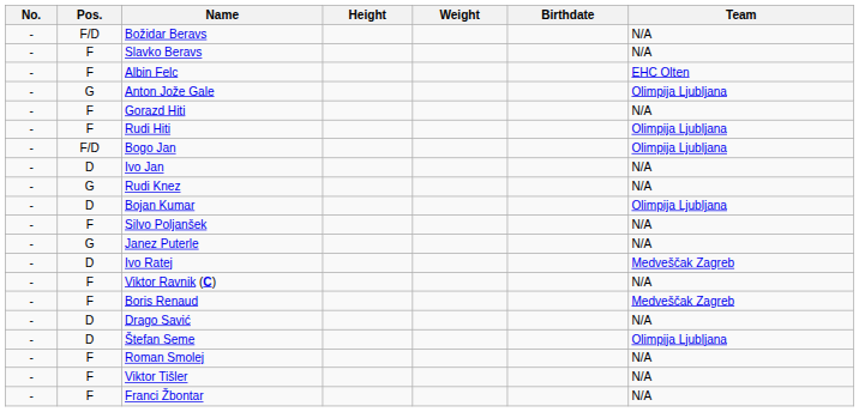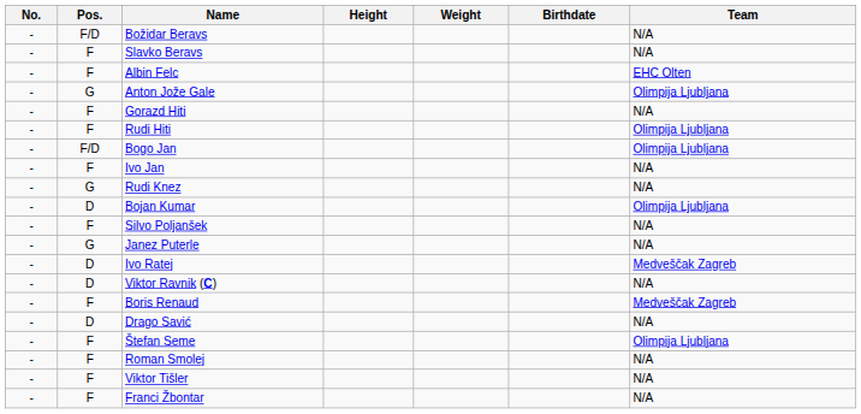Ivo Jan | Pos.: D -> F
Viktor Ravnik (C) | Pos.: F -> D
Štefan Seme | Pos.: D -> F
